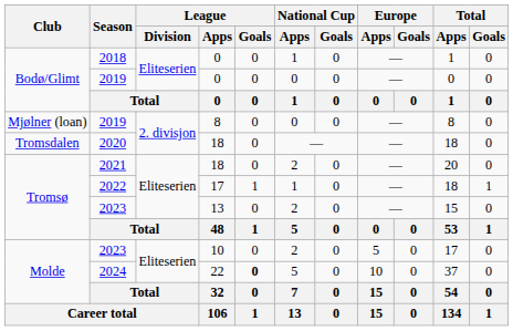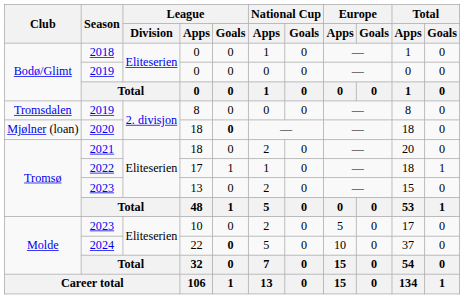2019 / 8 | Club: Mjølner (loan) -> Tromsdalen
2020 | Club: Tromsdalen -> Mjølner (loan)
2020 | League / Goals: normal -> bold
